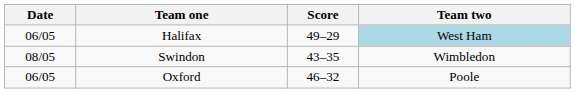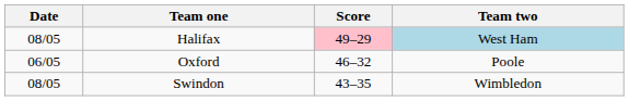Halifax | Date: 06/05 -> 08/05
Halifax | Score: no background -> pink background
rows swapped: Swindon <-> Oxford
